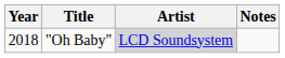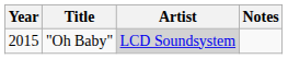"Oh Baby" | Year: 2018 -> 2015
